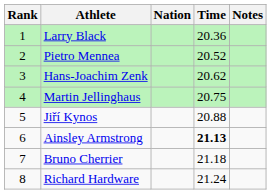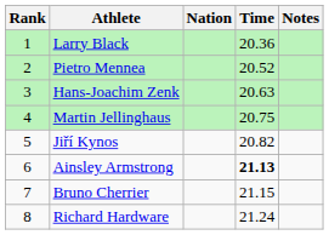Hans-Joachim Zenk | Time: 20.62 -> 20.63
Jiří Kynos | Time: 20.88 -> 20.82
Bruno Cherrier | Time: 21.18 -> 21.15
